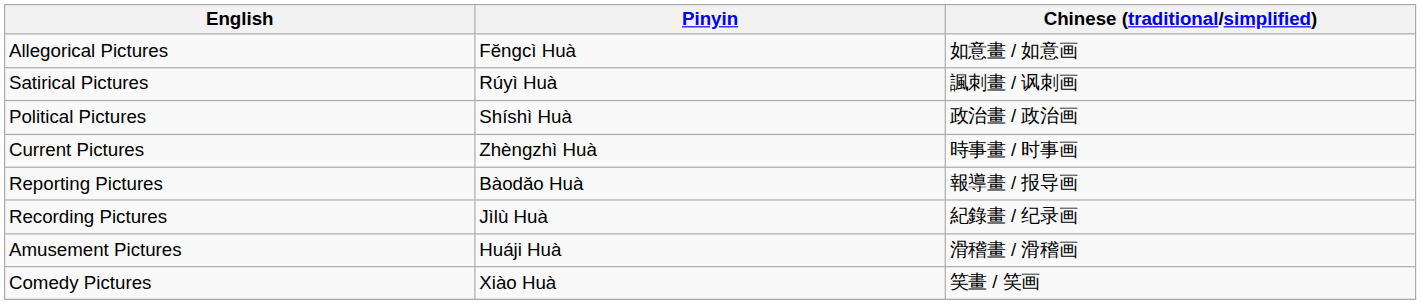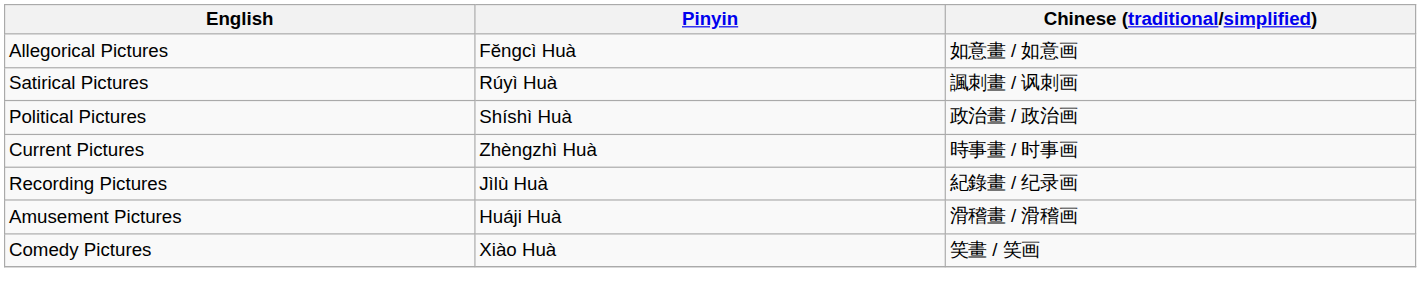- row: Reporting Pictures | Bàodǎo Huà | 報導畫 / 报导画
